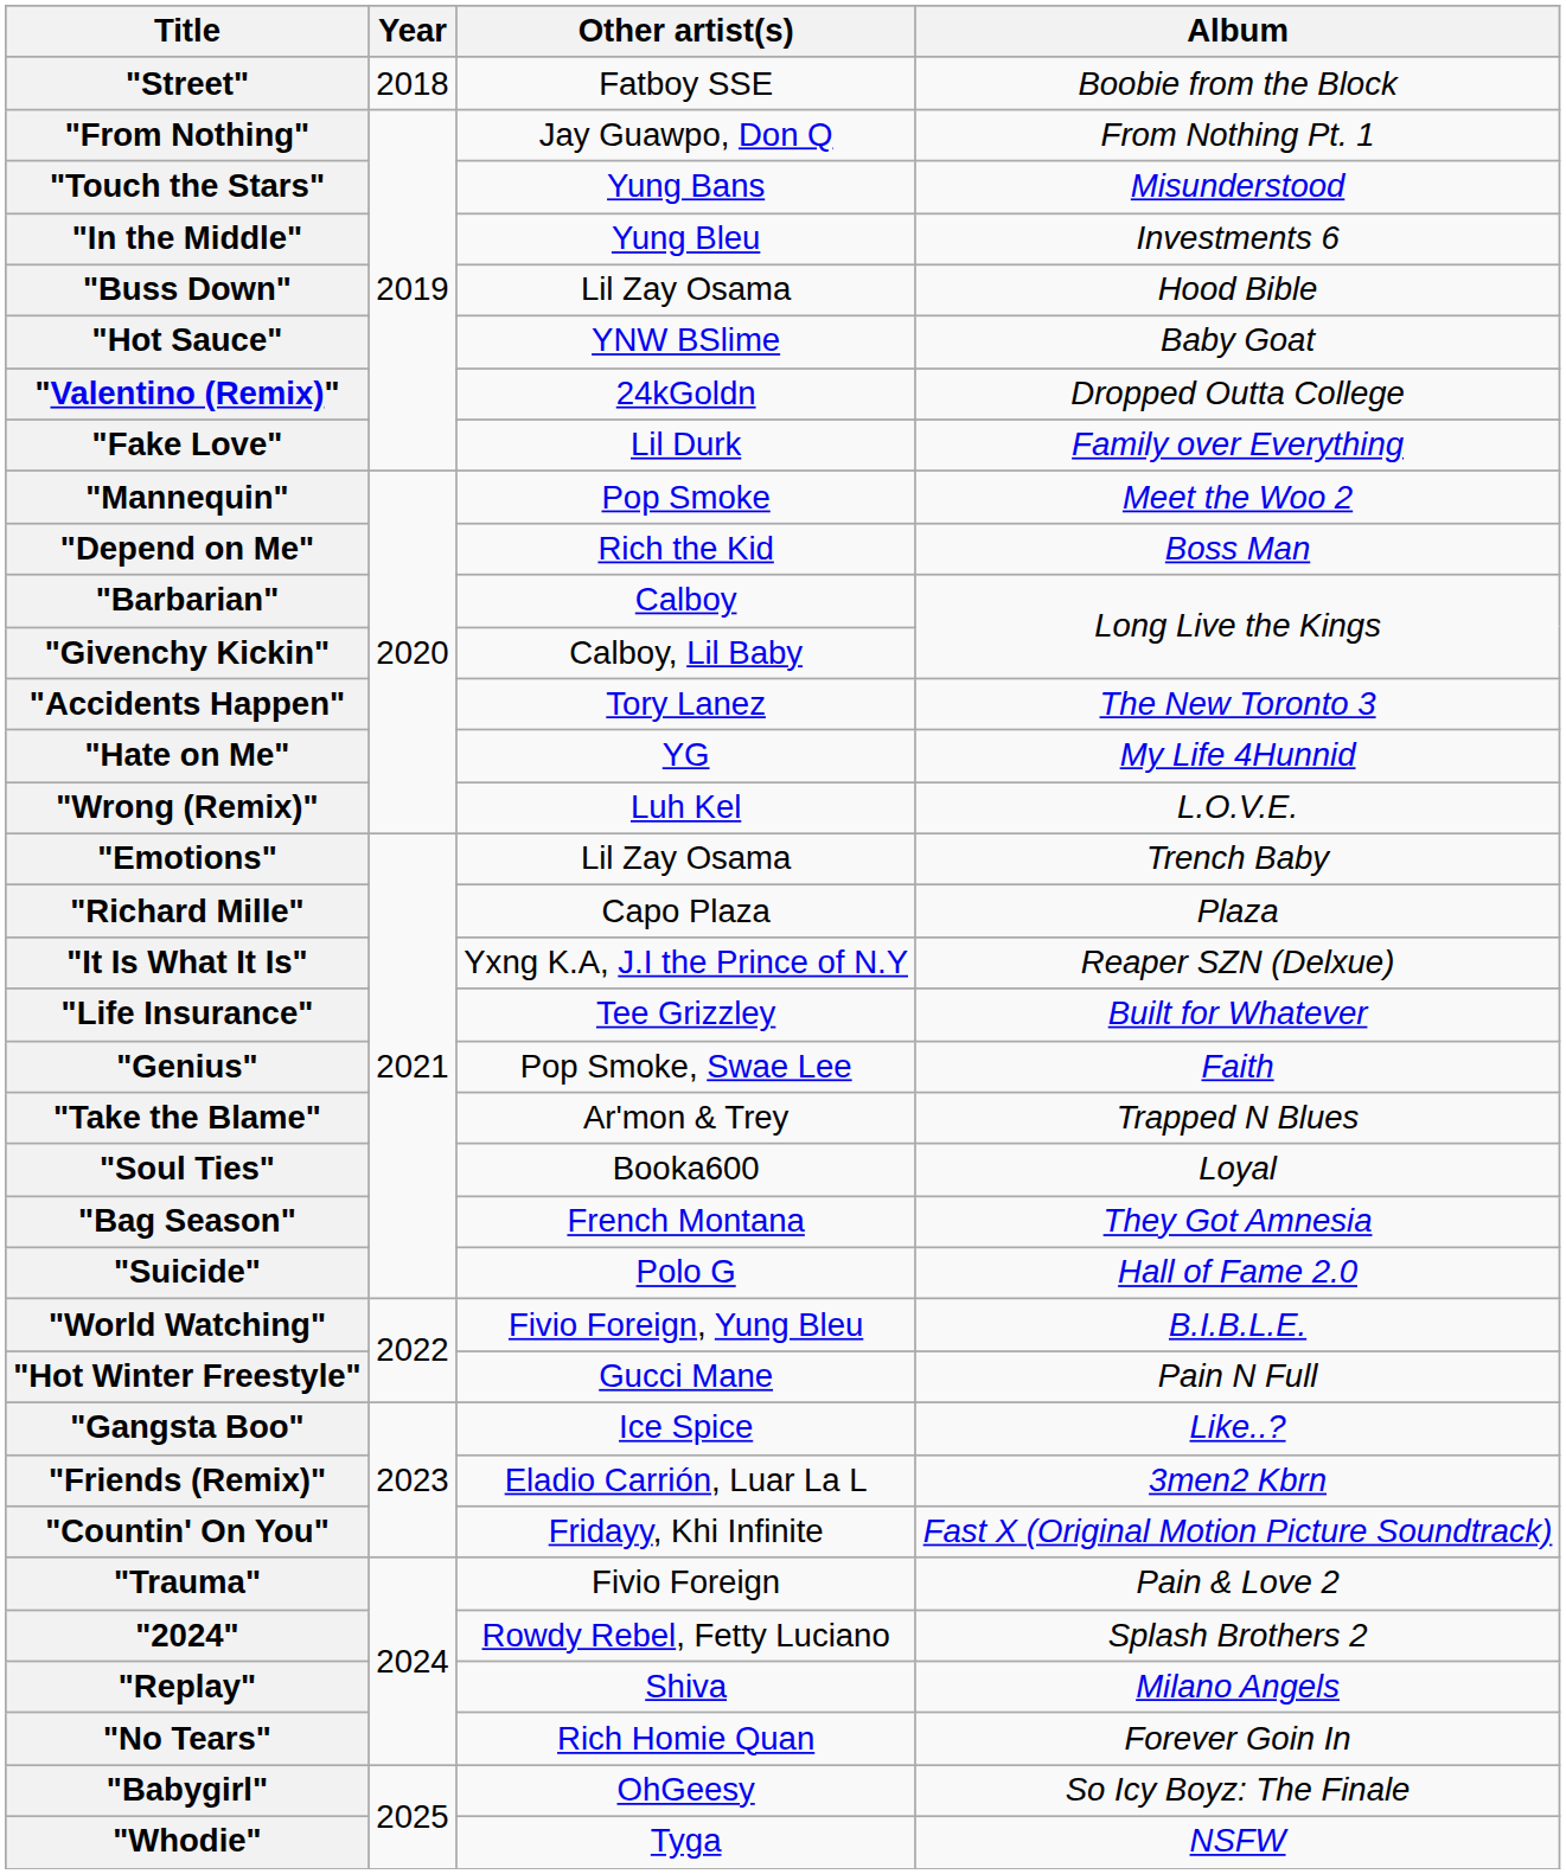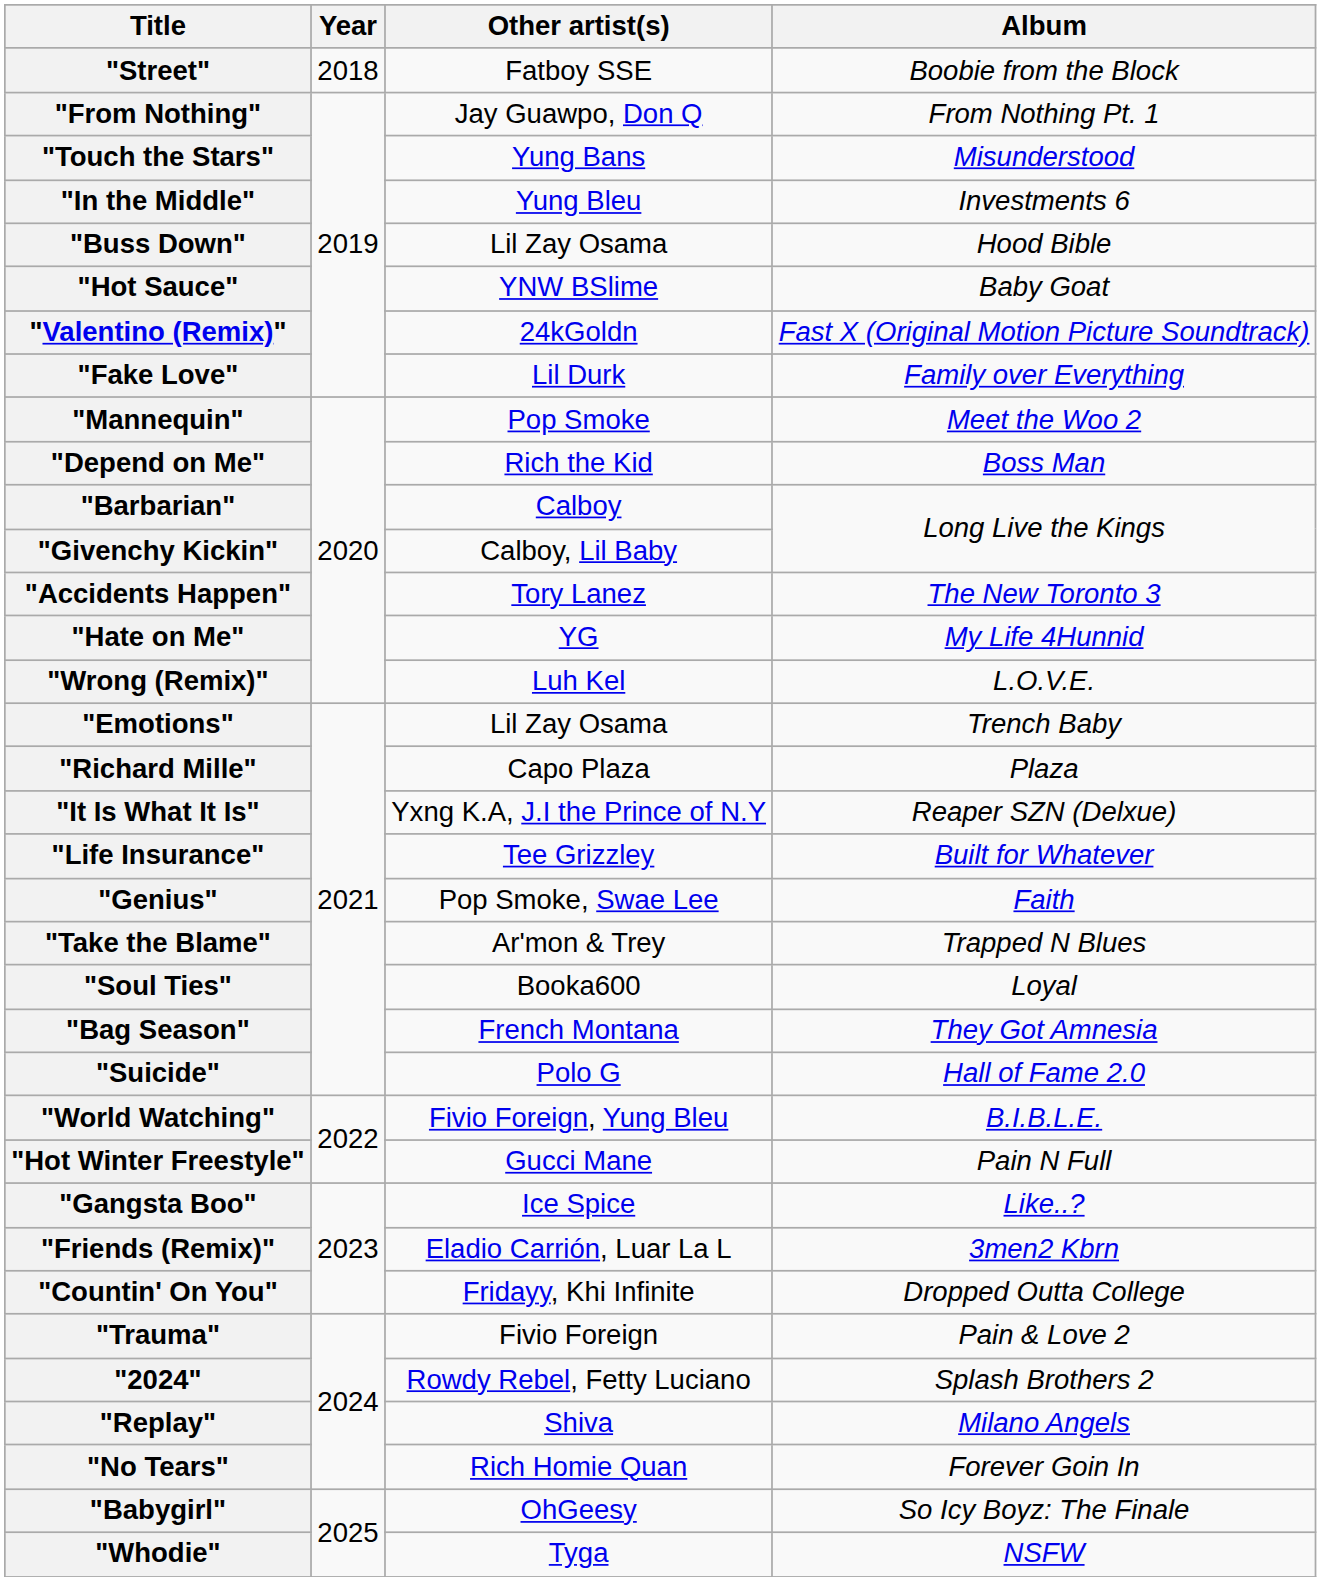"Valentino (Remix)" | Album: Dropped Outta College -> Fast X (Original Motion Picture Soundtrack)
"Countin' On You" | Album: Fast X (Original Motion Picture Soundtrack) -> Dropped Outta College
